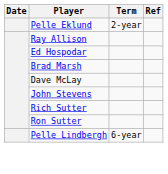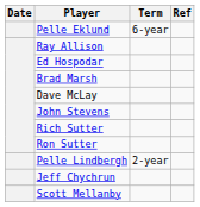Pelle Eklund | Term: 2-year -> 6-year
Pelle Lindbergh | Term: 6-year -> 2-year
+ row: Jeff Chychrun
+ row: Scott Mellanby
